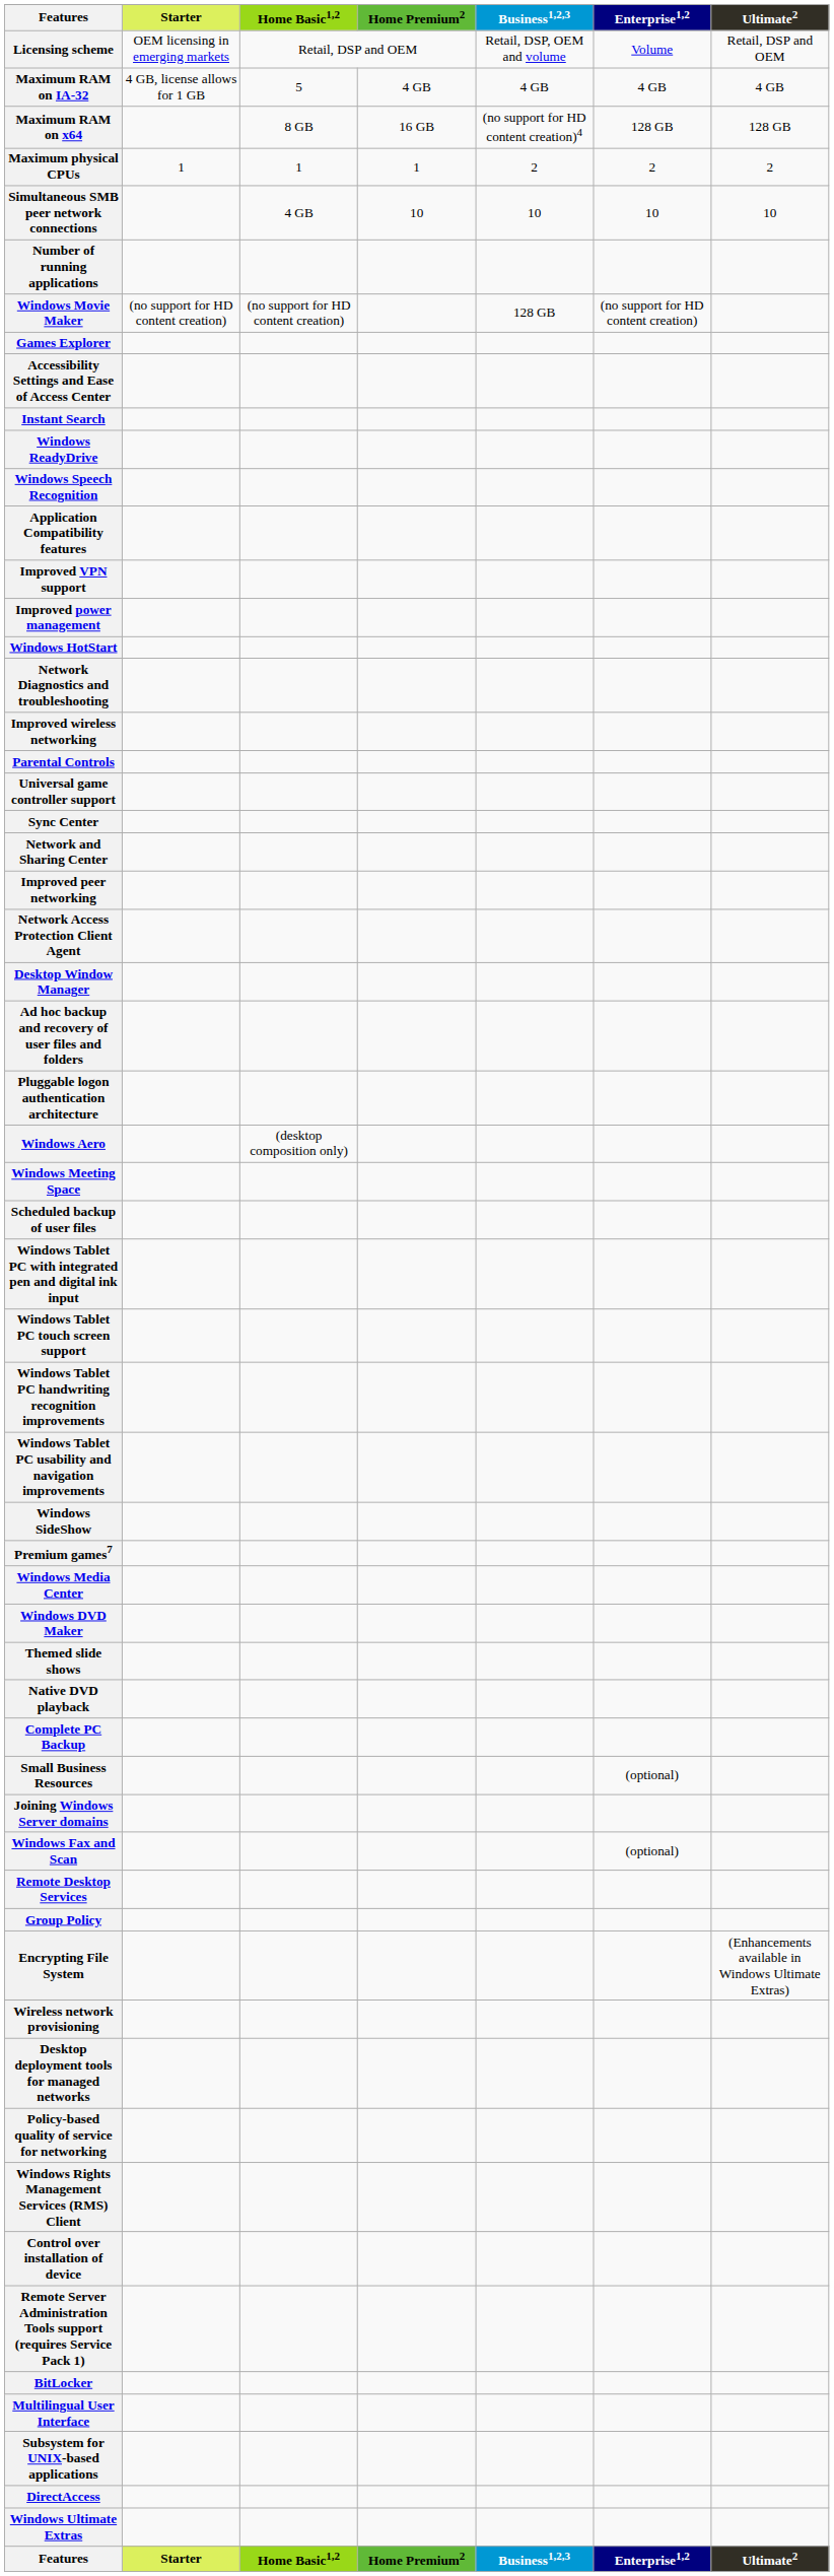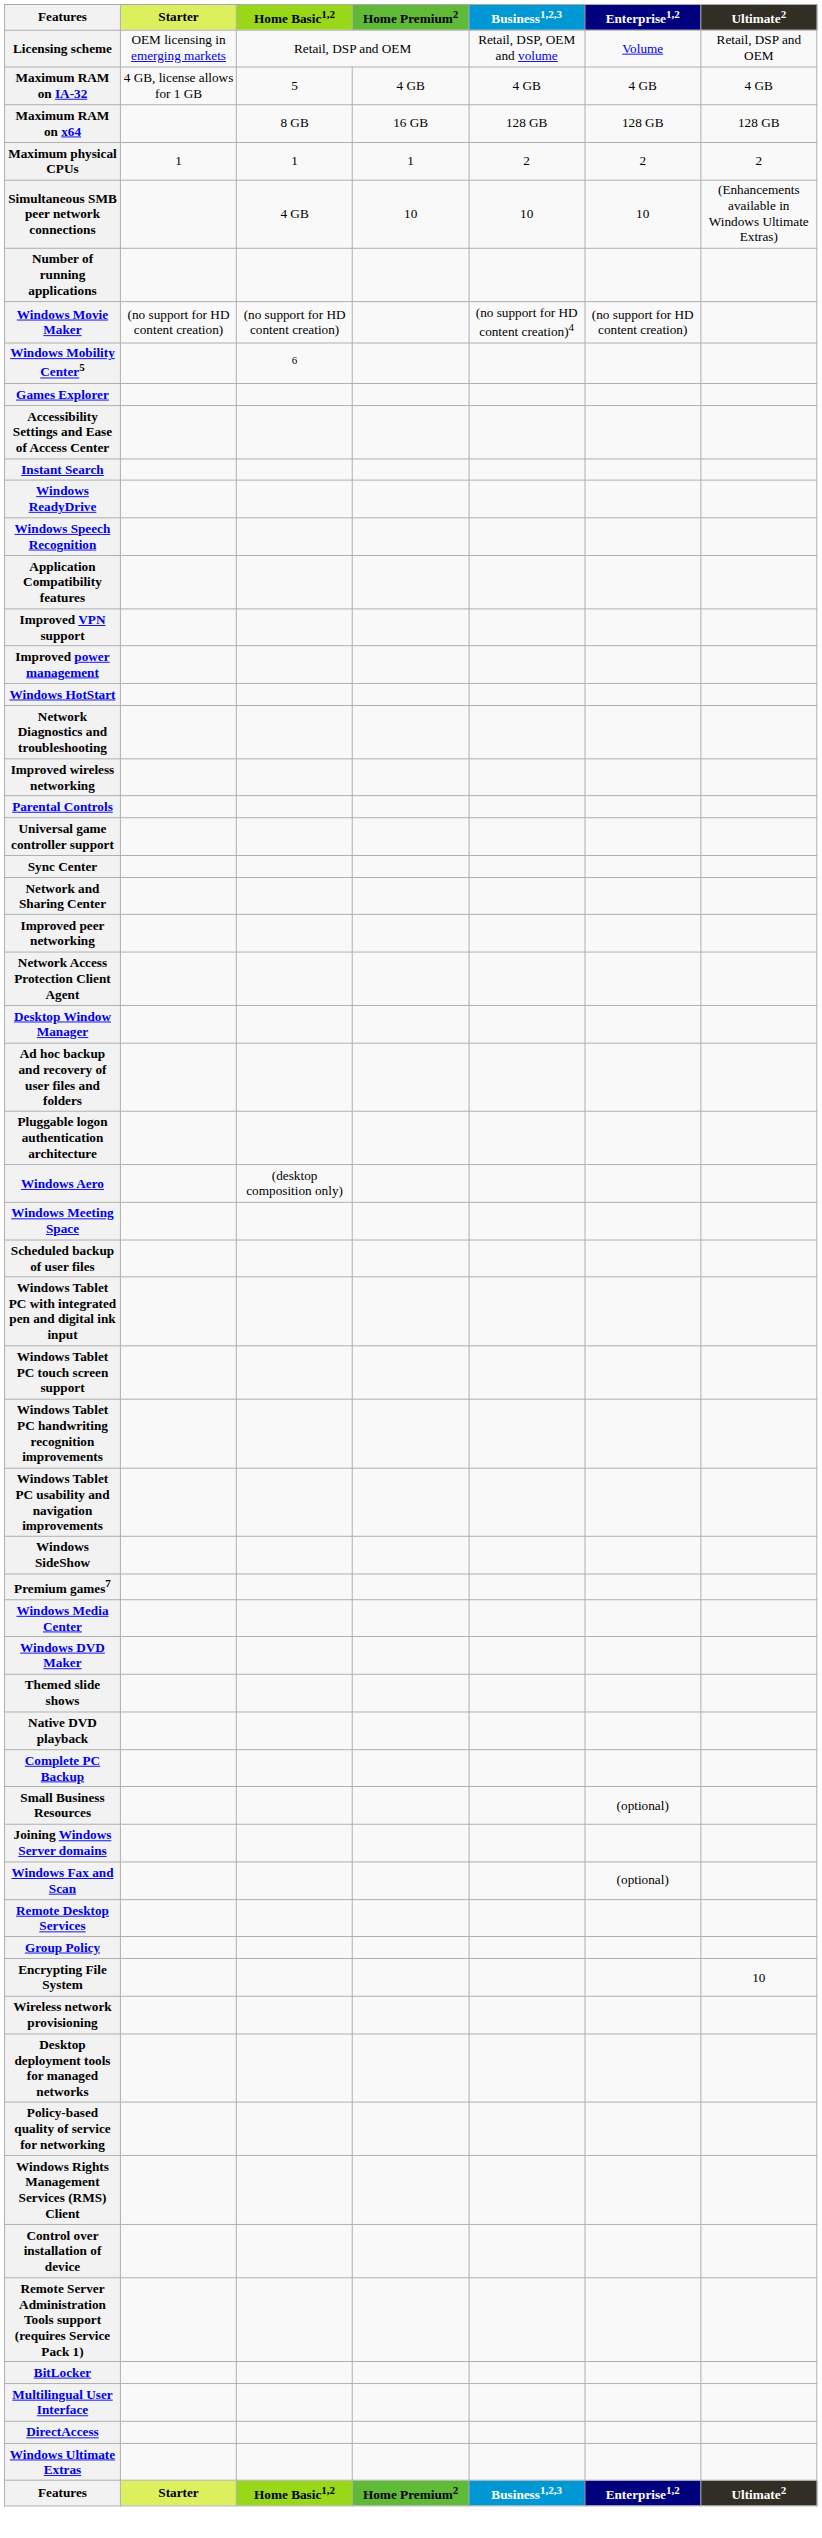Maximum RAM on x64 | Business1,2,3: (no support for HD content creation)4 -> 128 GB
Simultaneous SMB peer network connections | Ultimate2: 10 -> (Enhancements available in Windows Ultimate Extras)
Windows Movie Maker | Business1,2,3: 128 GB -> (no support for HD content creation)4
+ row: Windows Mobility Center5 | 6
Encrypting File System | Ultimate2: (Enhancements available in Windows Ultimate Extras) -> 10
- row: Subsystem for UNIX-based applications
